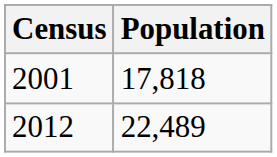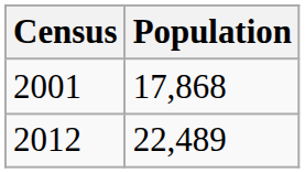2001 | Population: 17,818 -> 17,868
